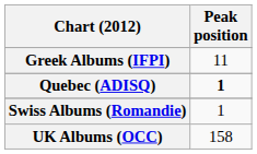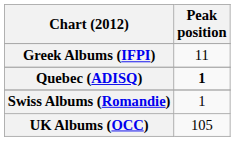UK Albums (OCC) | Peak position: 158 -> 105
